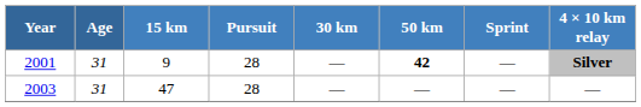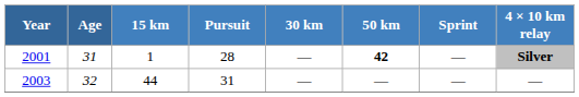2001 | 15 km: 9 -> 1
2003 | Age: 31 -> 32
2003 | 15 km: 47 -> 44
2003 | Pursuit: 28 -> 31
